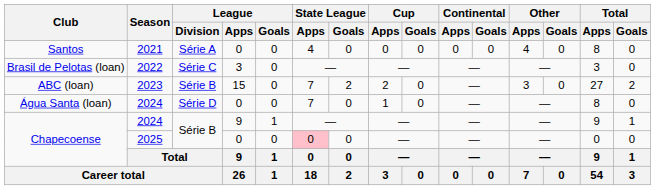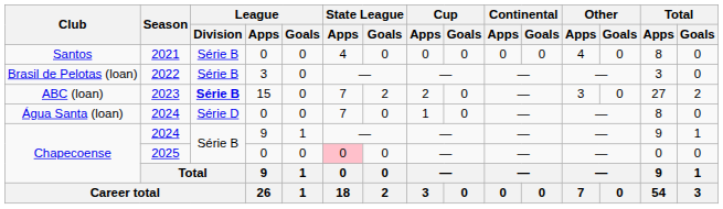Santos | League / Division: Série A -> Série B
Brasil de Pelotas (loan) | League / Division: Série C -> Série B
ABC (loan) | League / Division: normal -> bold
